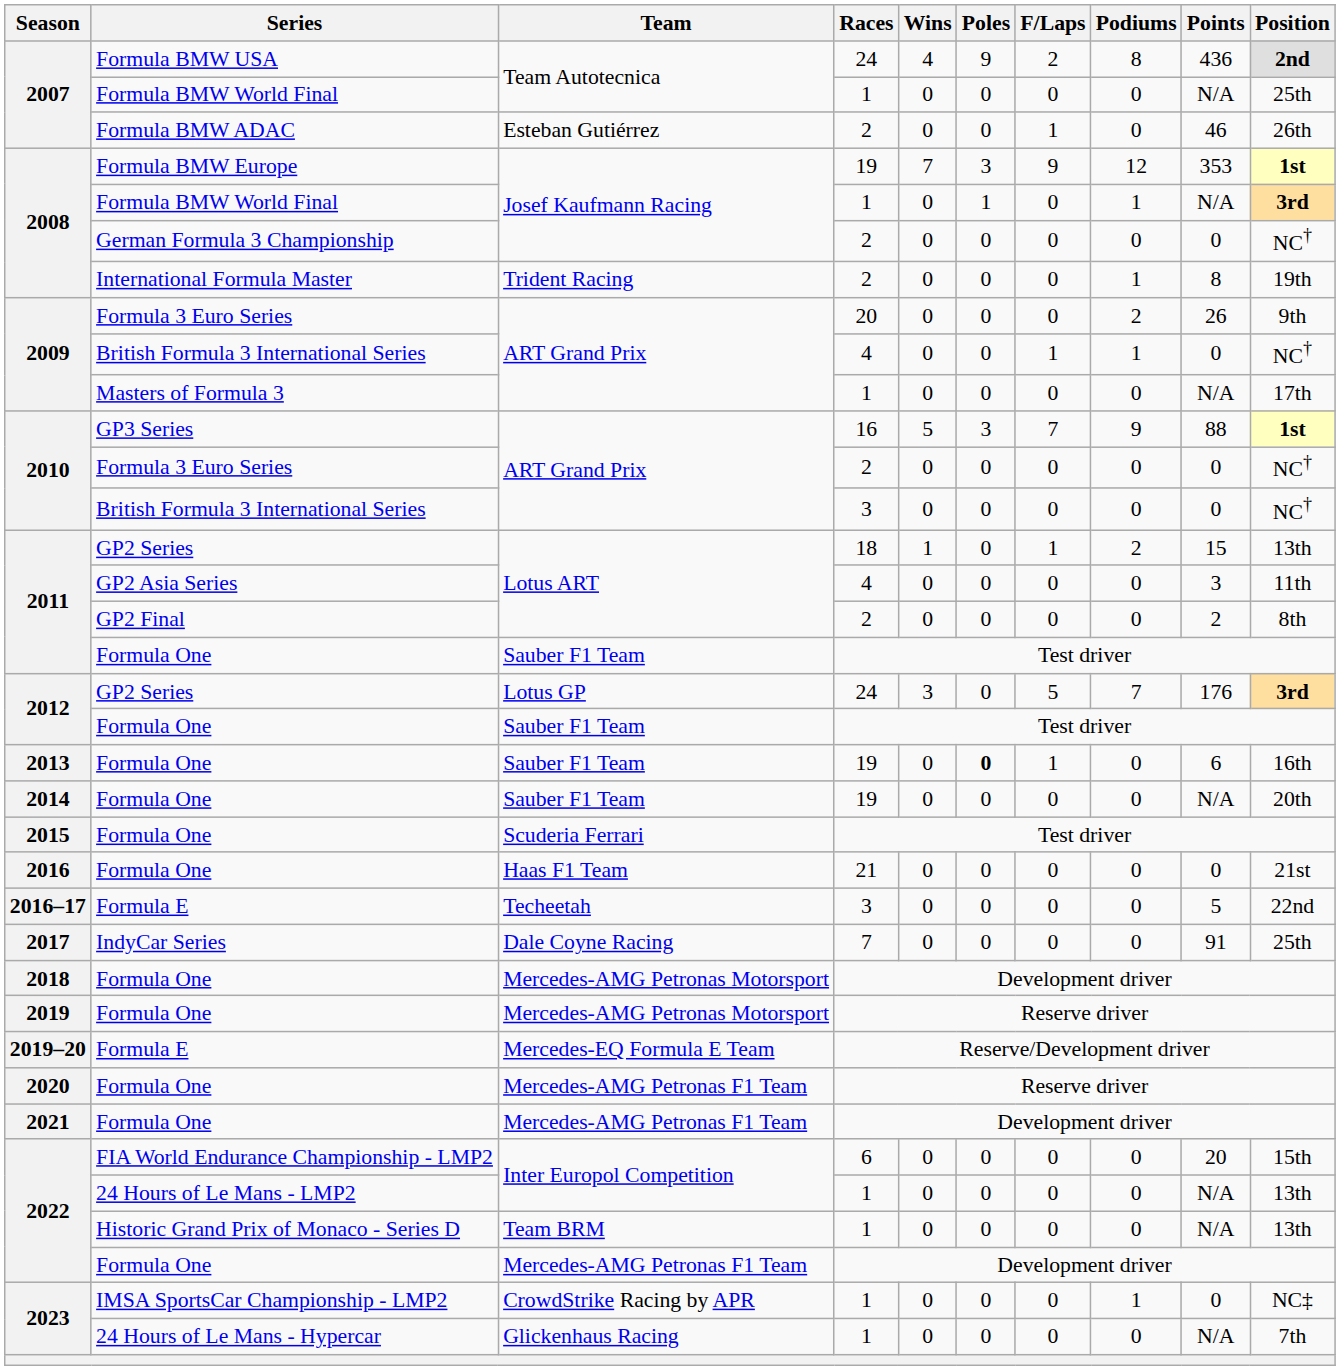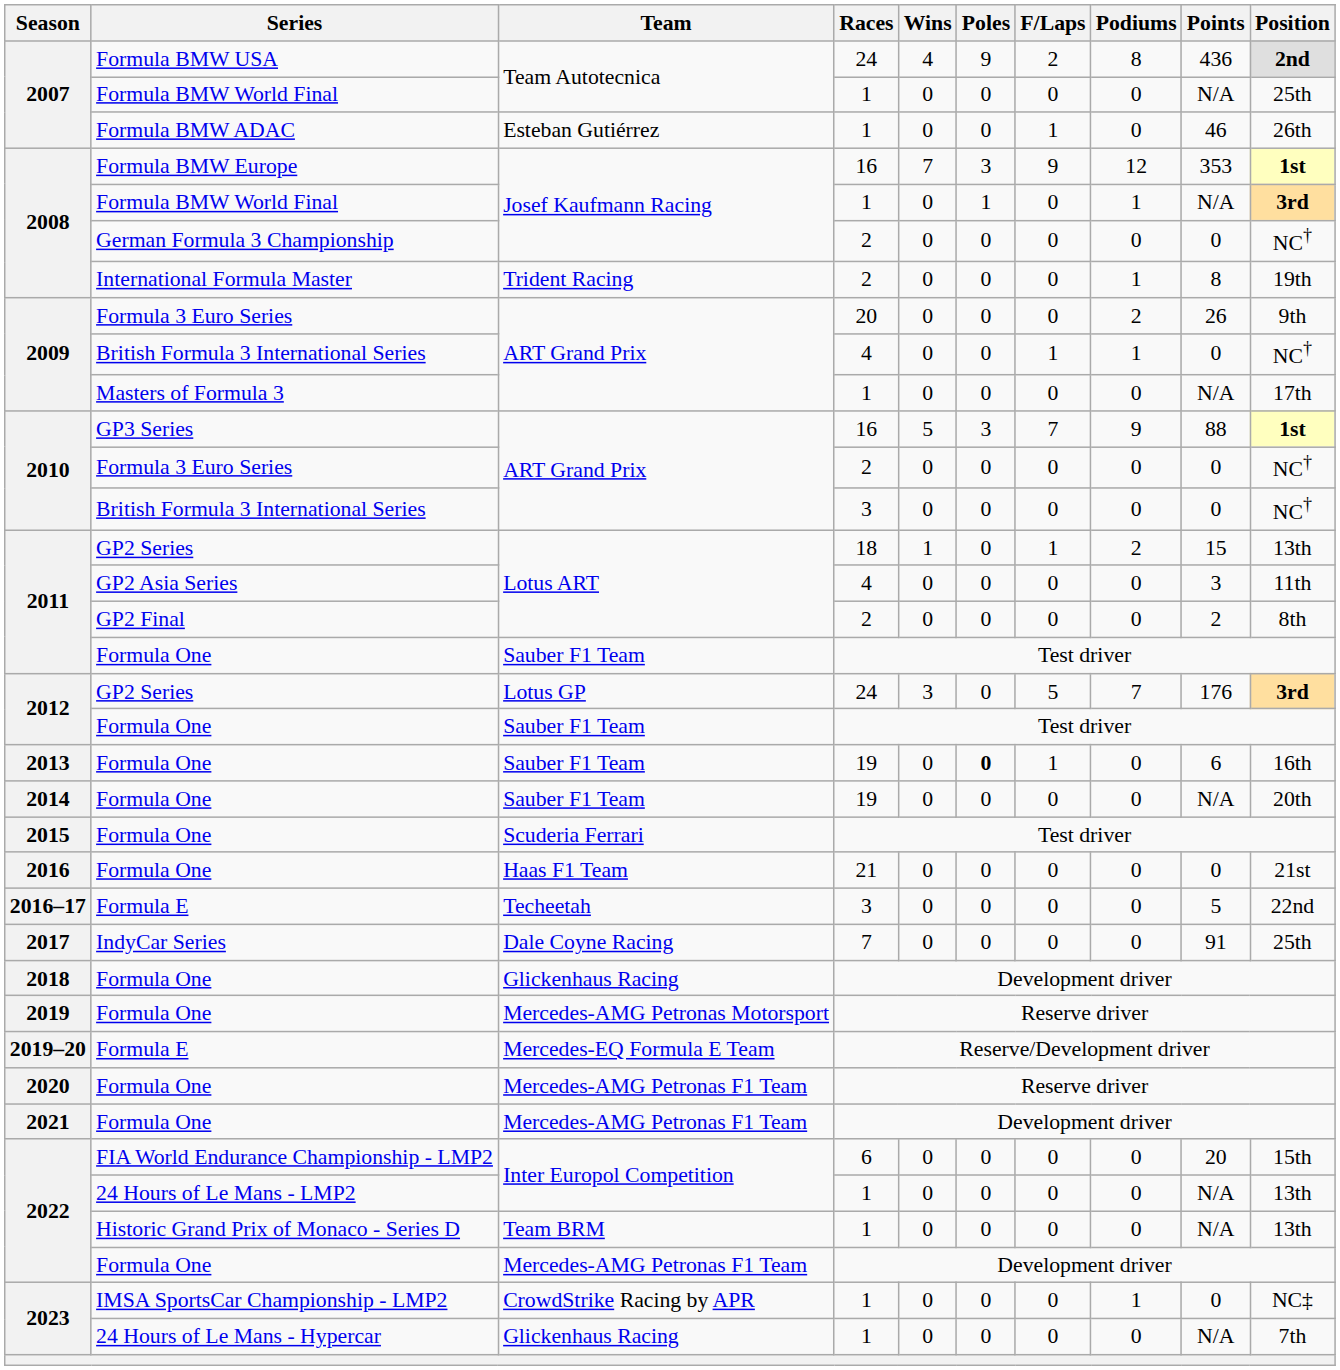Formula BMW ADAC | Races: 2 -> 1
Formula BMW Europe | Races: 19 -> 16
2018 / Formula One | Team: Mercedes-AMG Petronas Motorsport -> Glickenhaus Racing
